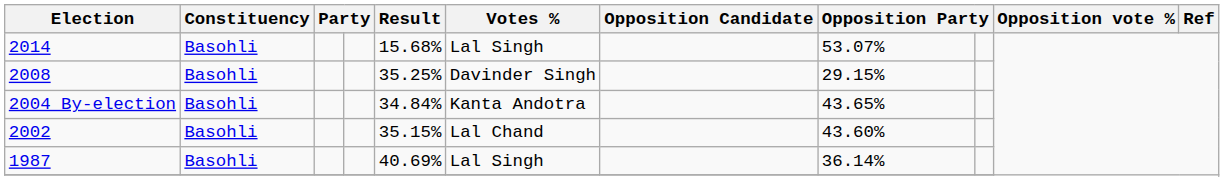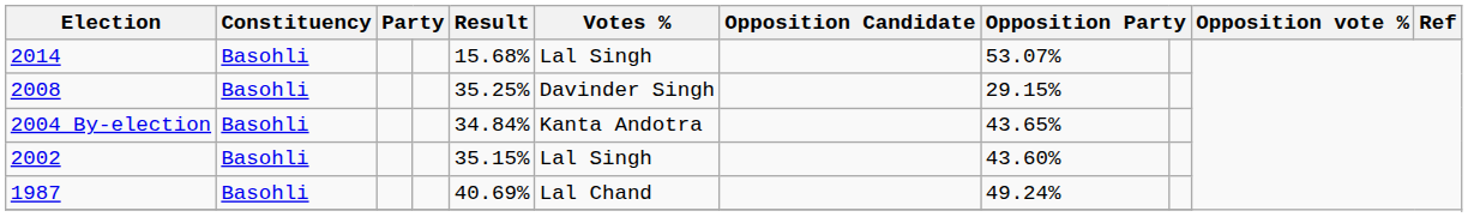2002 | Votes %: Lal Chand -> Lal Singh
1987 | Votes %: Lal Singh -> Lal Chand
1987 | column 8: 36.14% -> 49.24%
